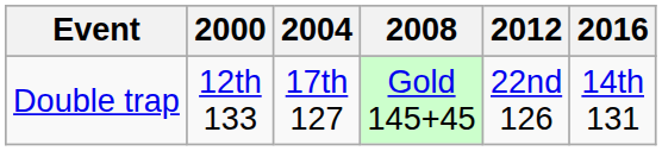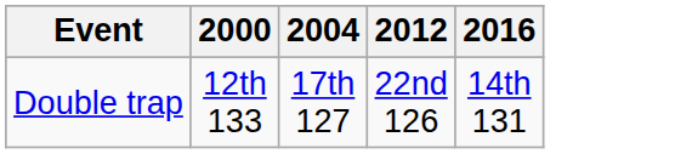- column: 2008 | Gold 145+45
